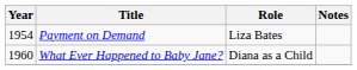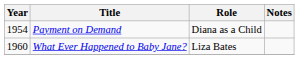Payment on Demand | Role: Liza Bates -> Diana as a Child
What Ever Happened to Baby Jane? | Role: Diana as a Child -> Liza Bates
